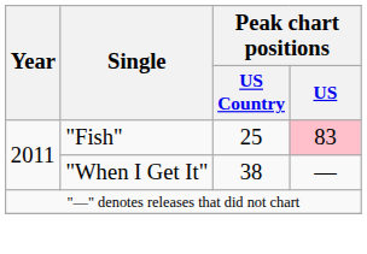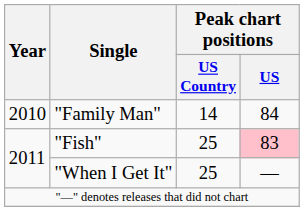+ row: 2010 | "Family Man" | 14 | 84
"When I Get It" | Peak chart positions / US Country: 38 -> 25
